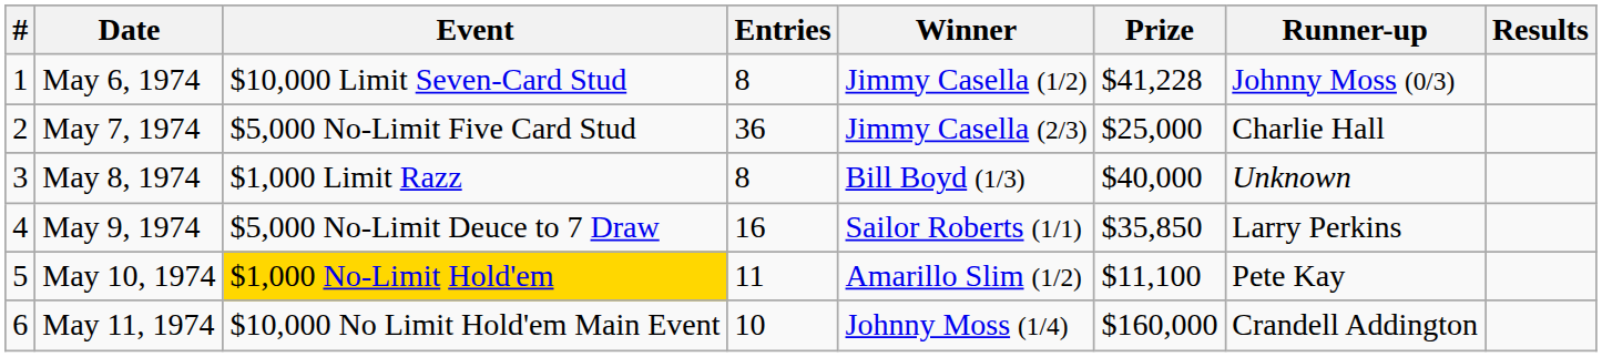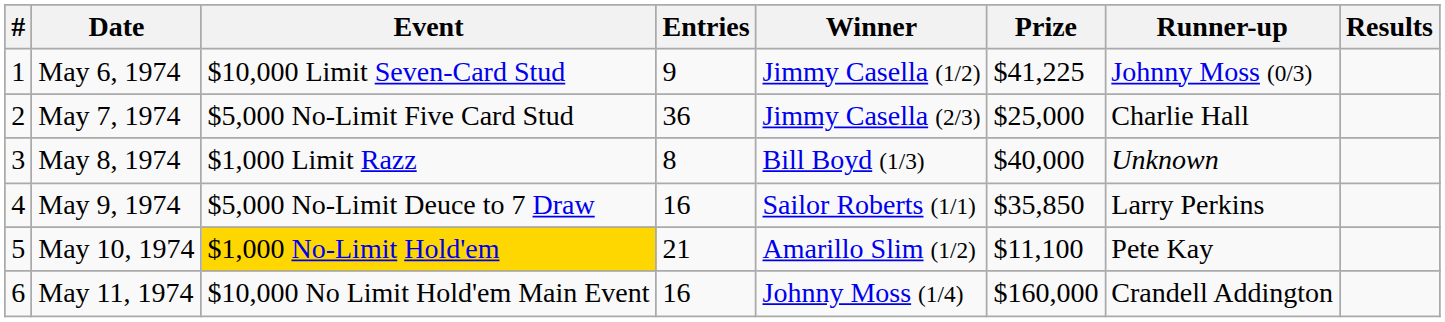May 6, 1974 | Entries: 8 -> 9
May 6, 1974 | Prize: $41,228 -> $41,225
May 10, 1974 | Entries: 11 -> 21
May 11, 1974 | Entries: 10 -> 16
